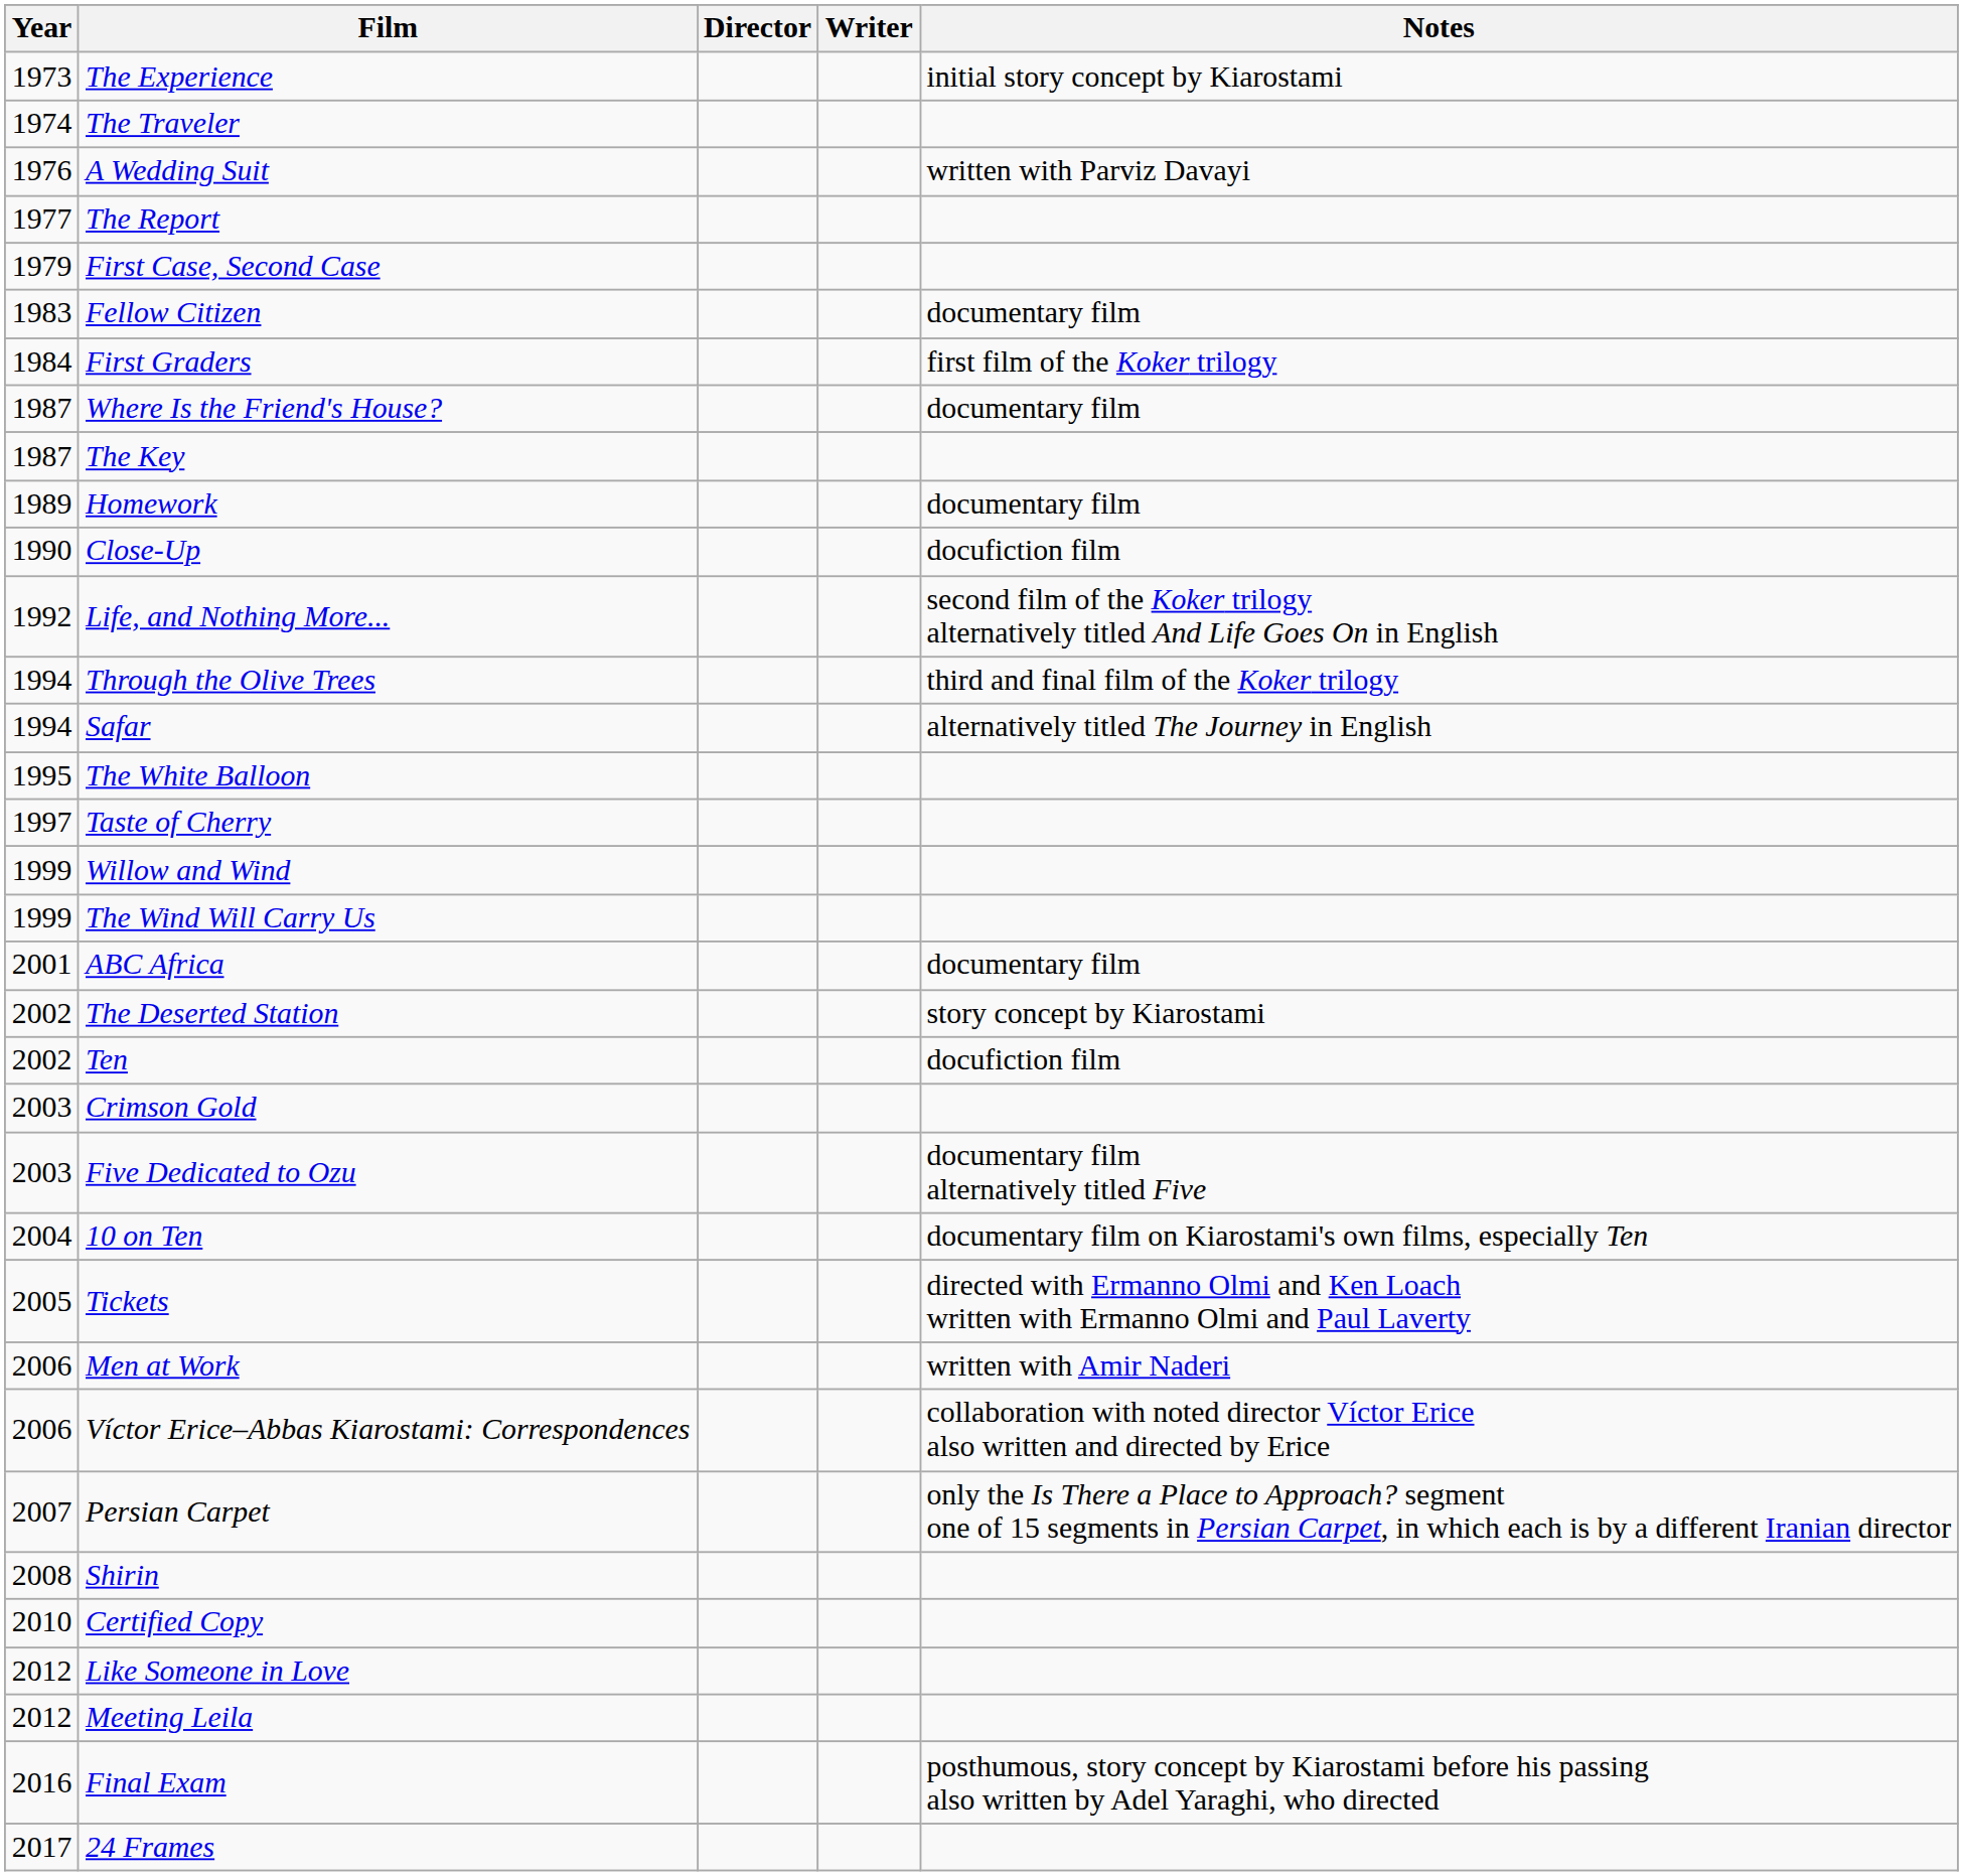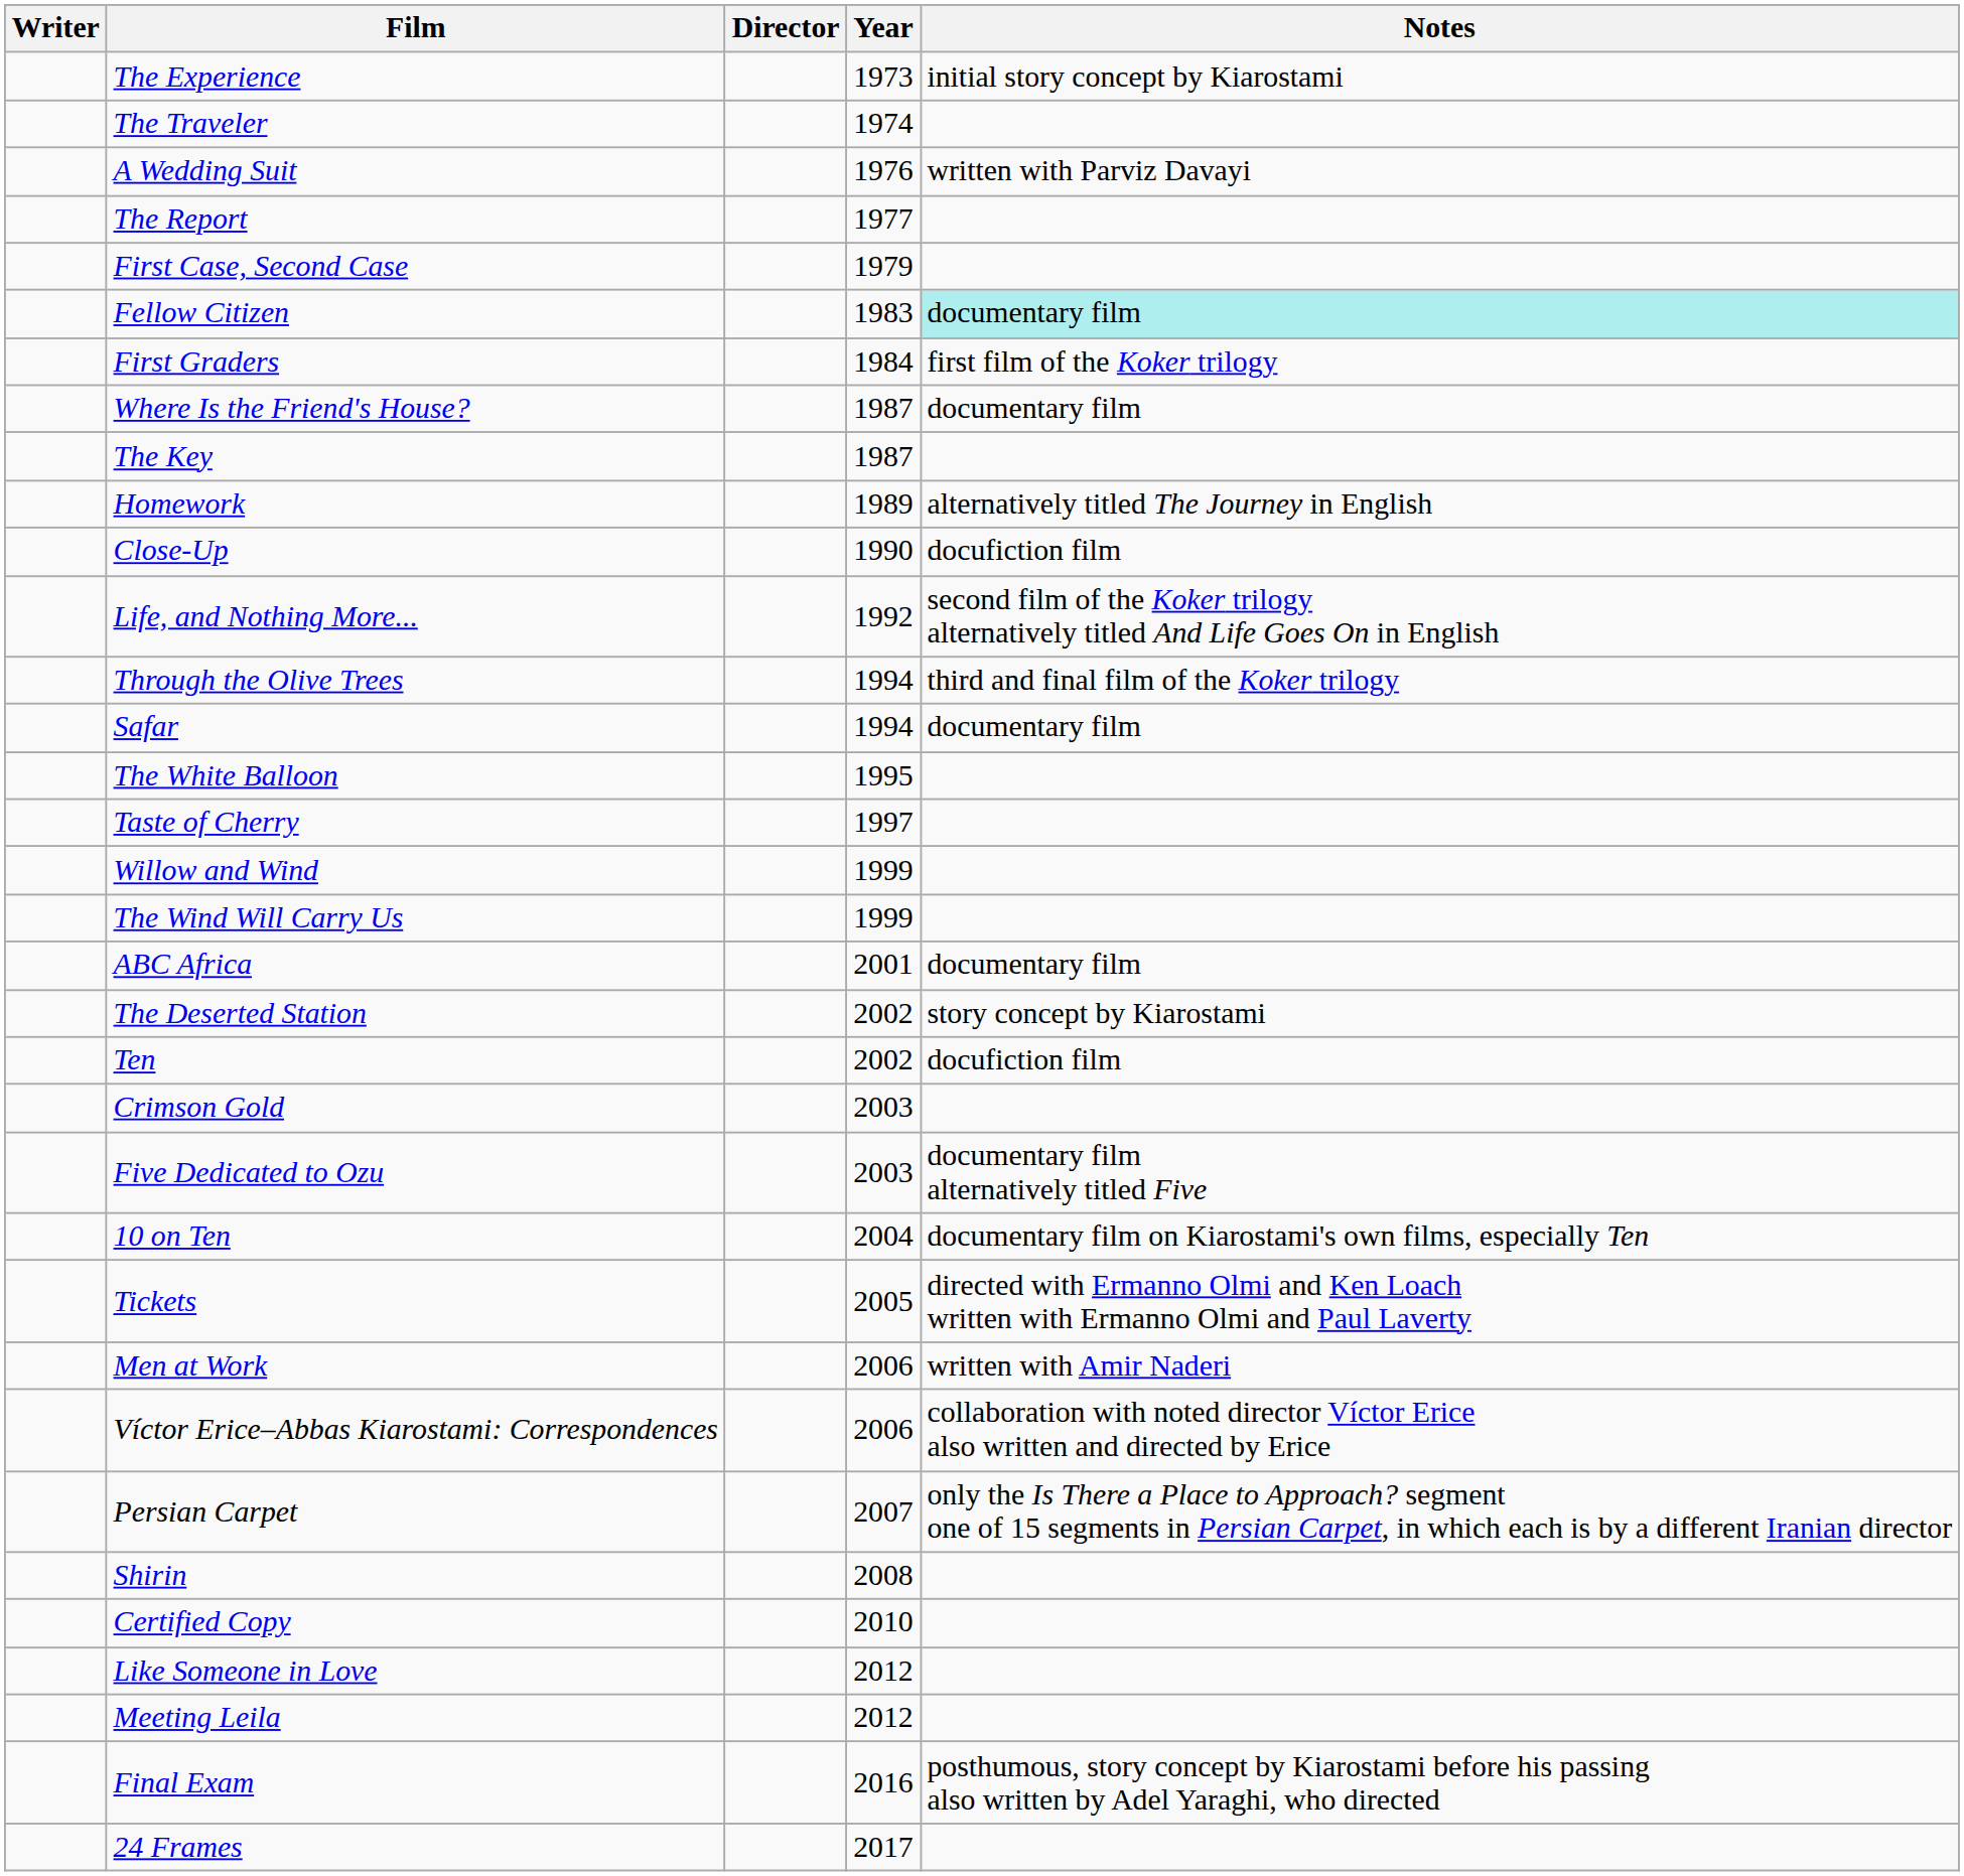columns swapped: Year <-> Writer
Fellow Citizen | Notes: no background -> paleturquoise background
Homework | Notes: documentary film -> alternatively titled The Journey in English
Safar | Notes: alternatively titled The Journey in English -> documentary film
